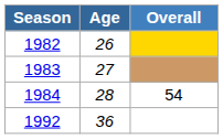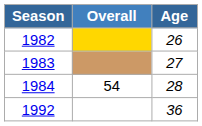columns swapped: Age <-> Overall
